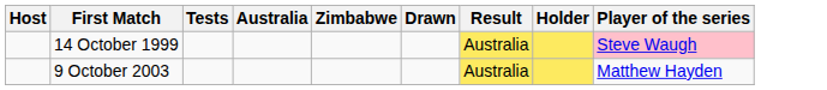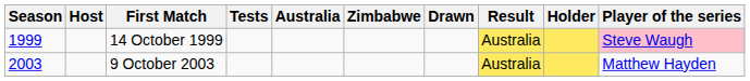+ column: Season | 1999 | 2003
